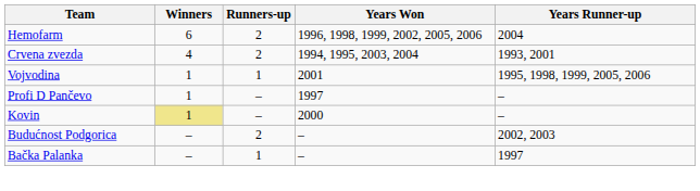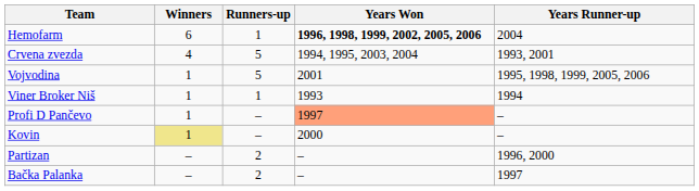Hemofarm | Runners-up: 2 -> 1
Hemofarm | Years Won: normal -> bold
Crvena zvezda | Runners-up: 2 -> 5
Vojvodina | Runners-up: 1 -> 5
+ row: Viner Broker Niš | 1 | 1 | 1993 | 1994
Profi D Pančevo | Years Won: no background -> lightsalmon background
+ row: Partizan | – | 2 | – | 1996, 2000
- row: Budućnost Podgorica | – | 2 | – | 2002, 2003
Bačka Palanka | Runners-up: 1 -> 2
